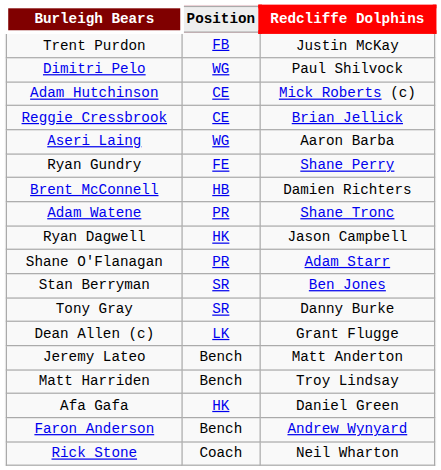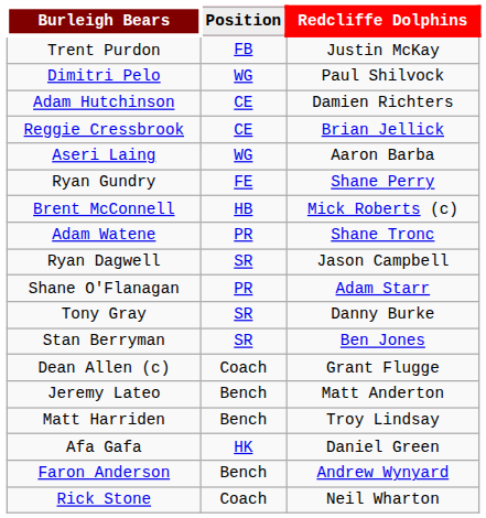Adam Hutchinson | Redcliffe Dolphins: Mick Roberts (c) -> Damien Richters
Brent McConnell | Redcliffe Dolphins: Damien Richters -> Mick Roberts (c)
Ryan Dagwell | Position: HK -> SR
rows swapped: Stan Berryman <-> Tony Gray
Dean Allen (c) | Position: LK -> Coach
